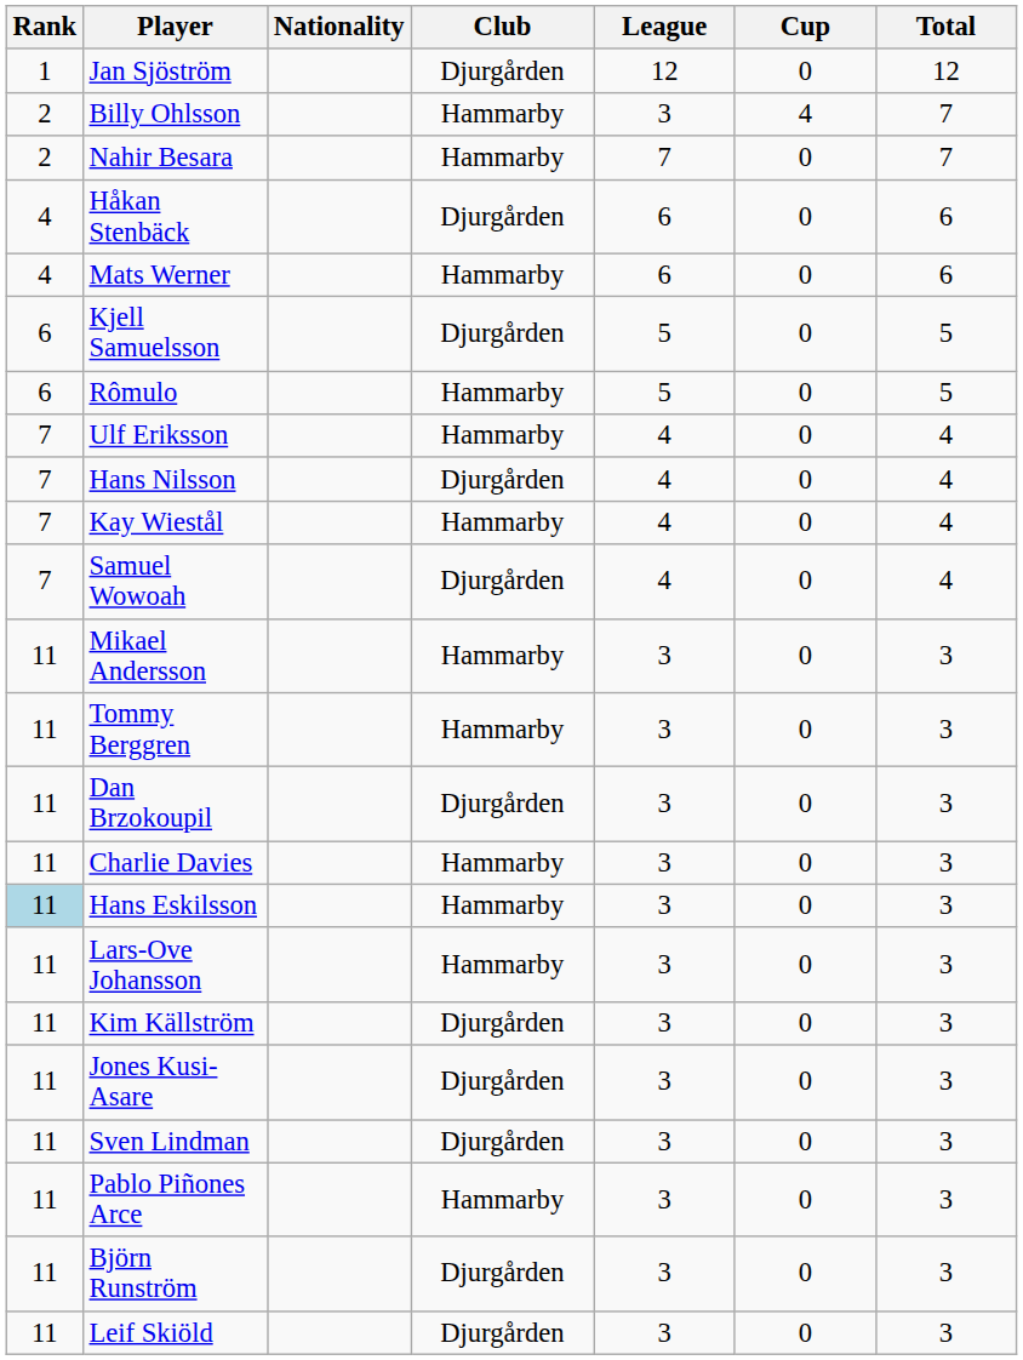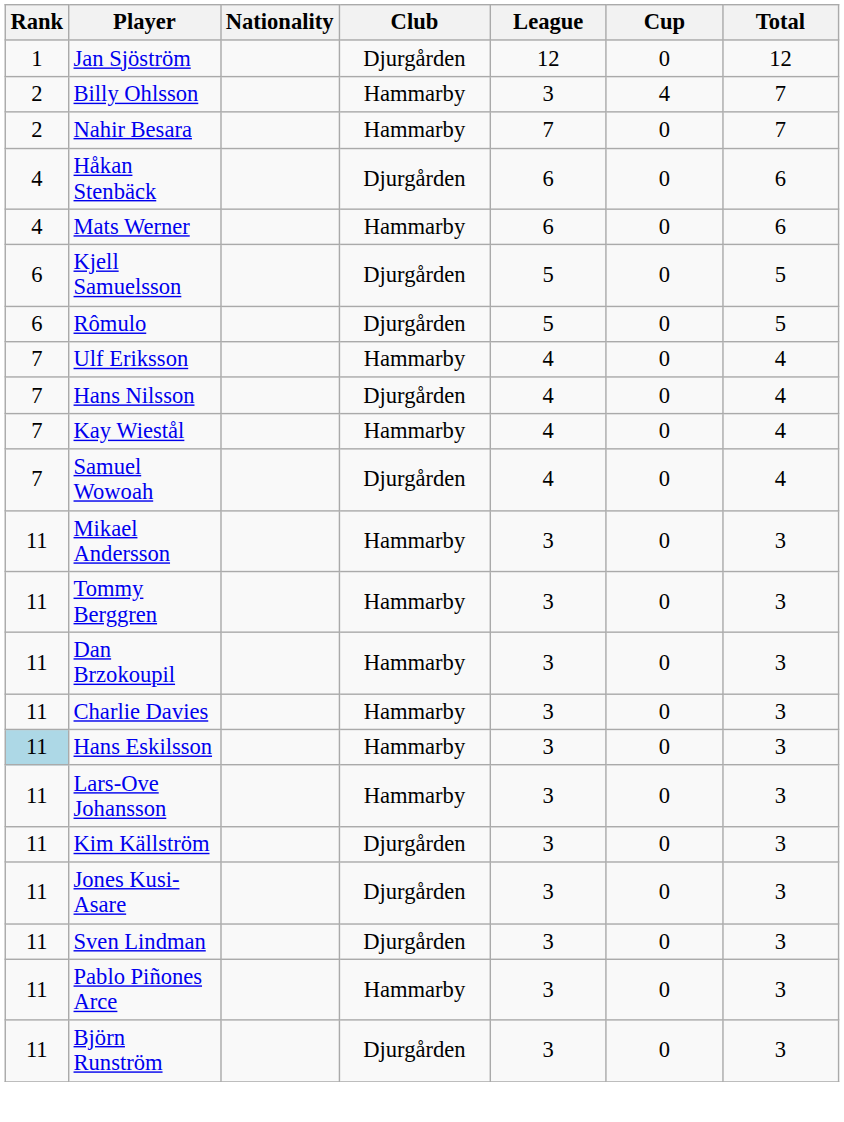Rômulo | Club: Hammarby -> Djurgården
Dan Brzokoupil | Club: Djurgården -> Hammarby
- row: 11 | Leif Skiöld | Djurgården | 3 | 0 | 3
